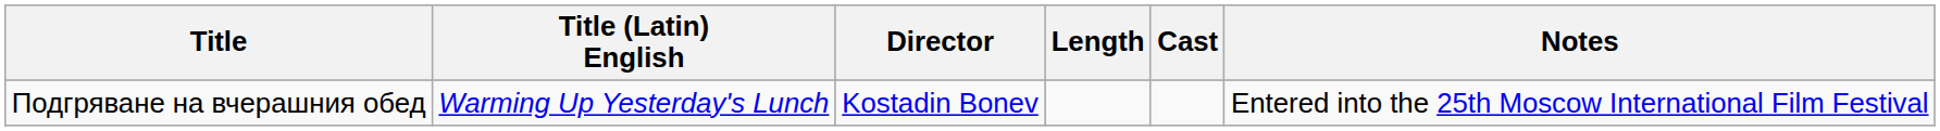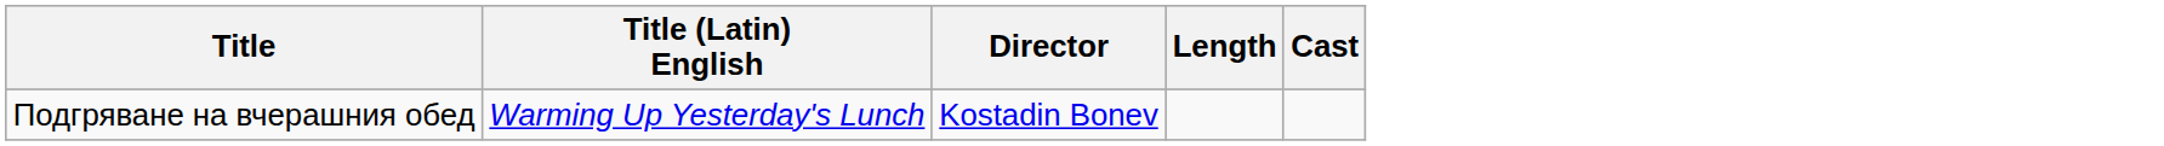- column: Notes | Entered into the 25th Moscow International Film Festival
